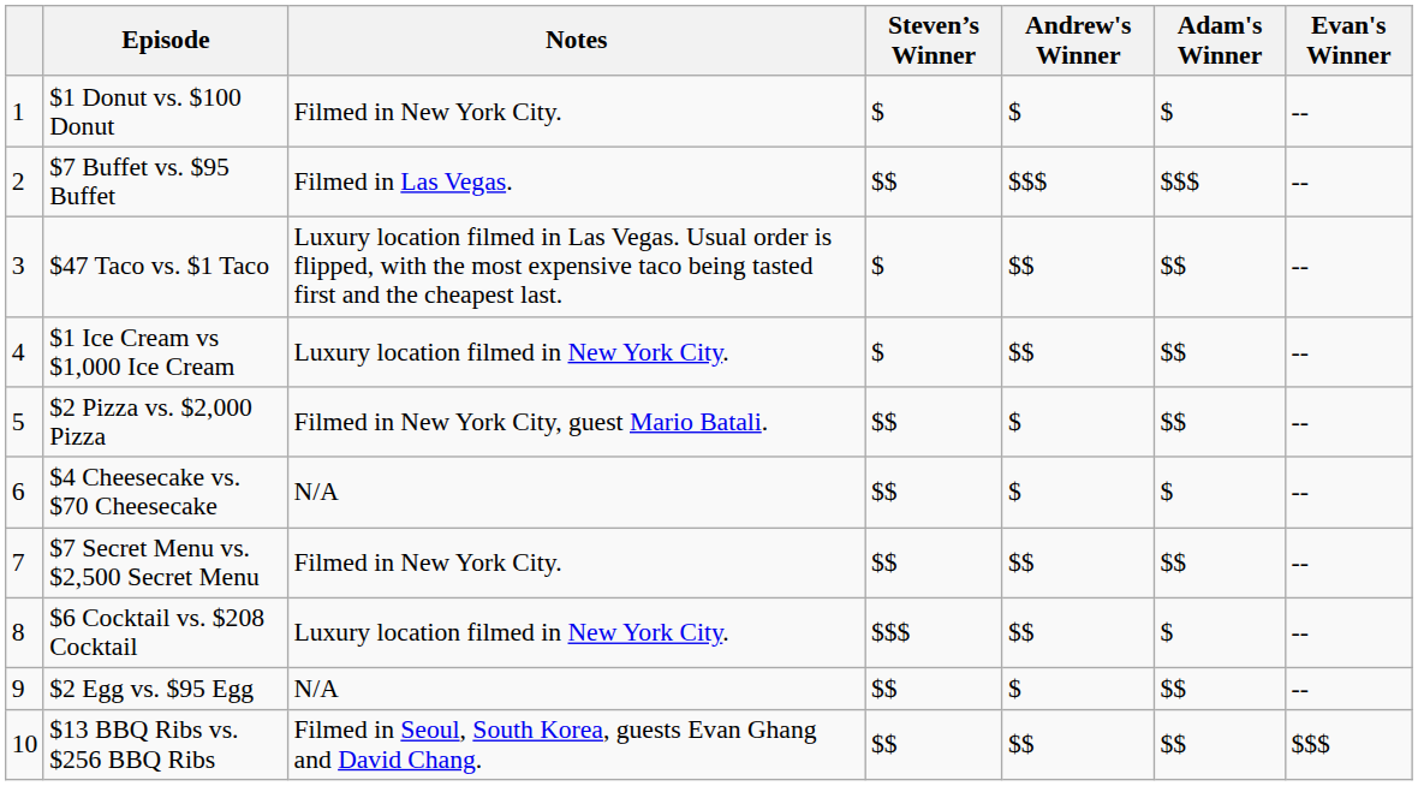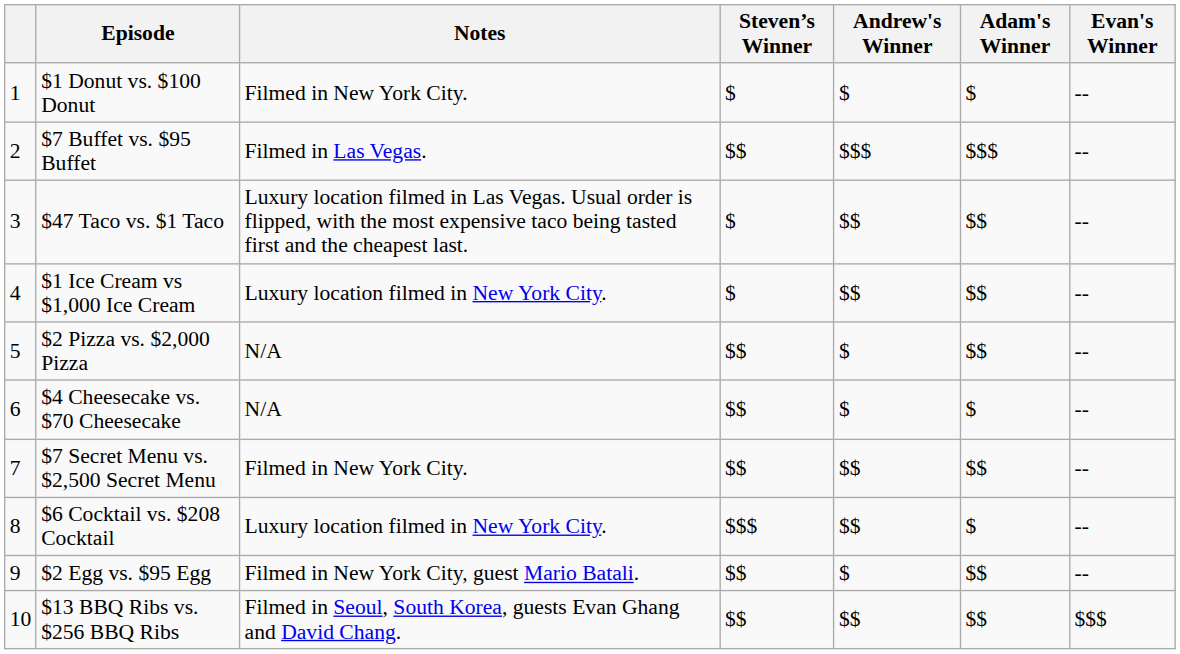$2 Pizza vs. $2,000 Pizza | Notes: Filmed in New York City, guest Mario Batali. -> N/A
$2 Egg vs. $95 Egg | Notes: N/A -> Filmed in New York City, guest Mario Batali.
